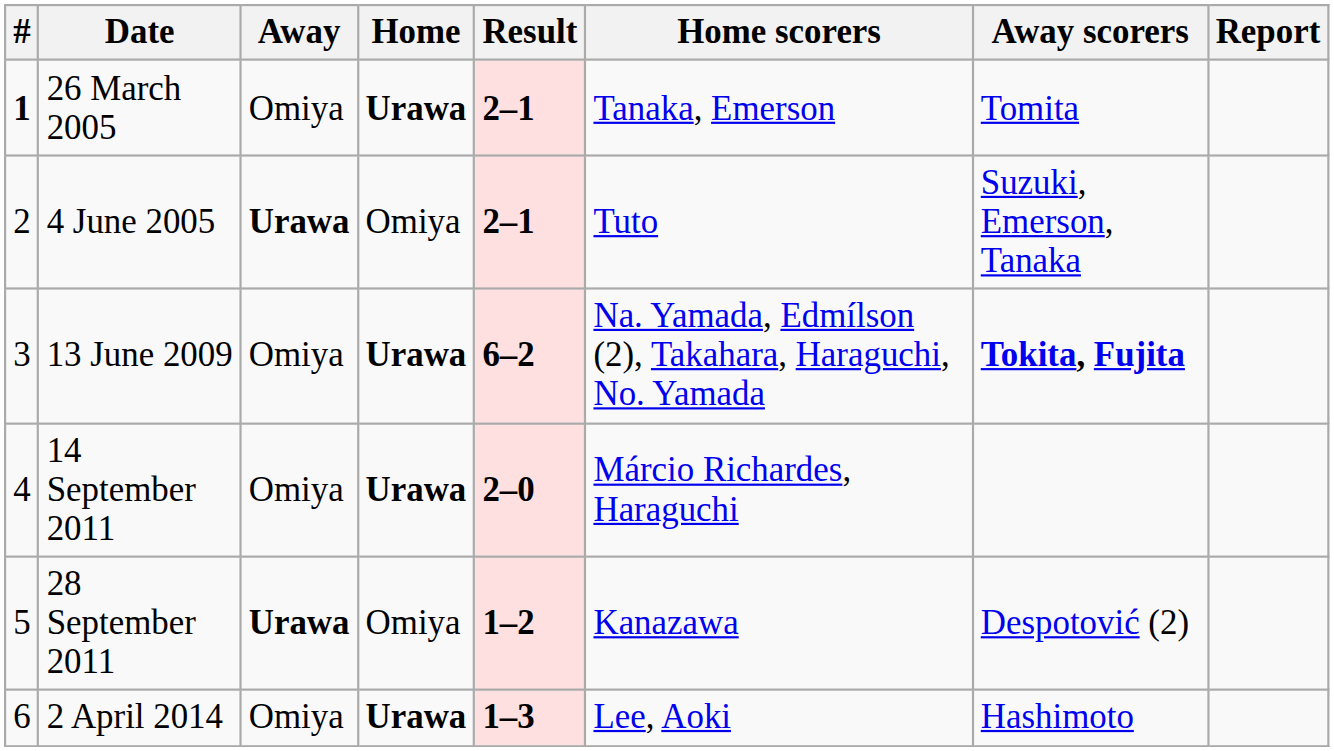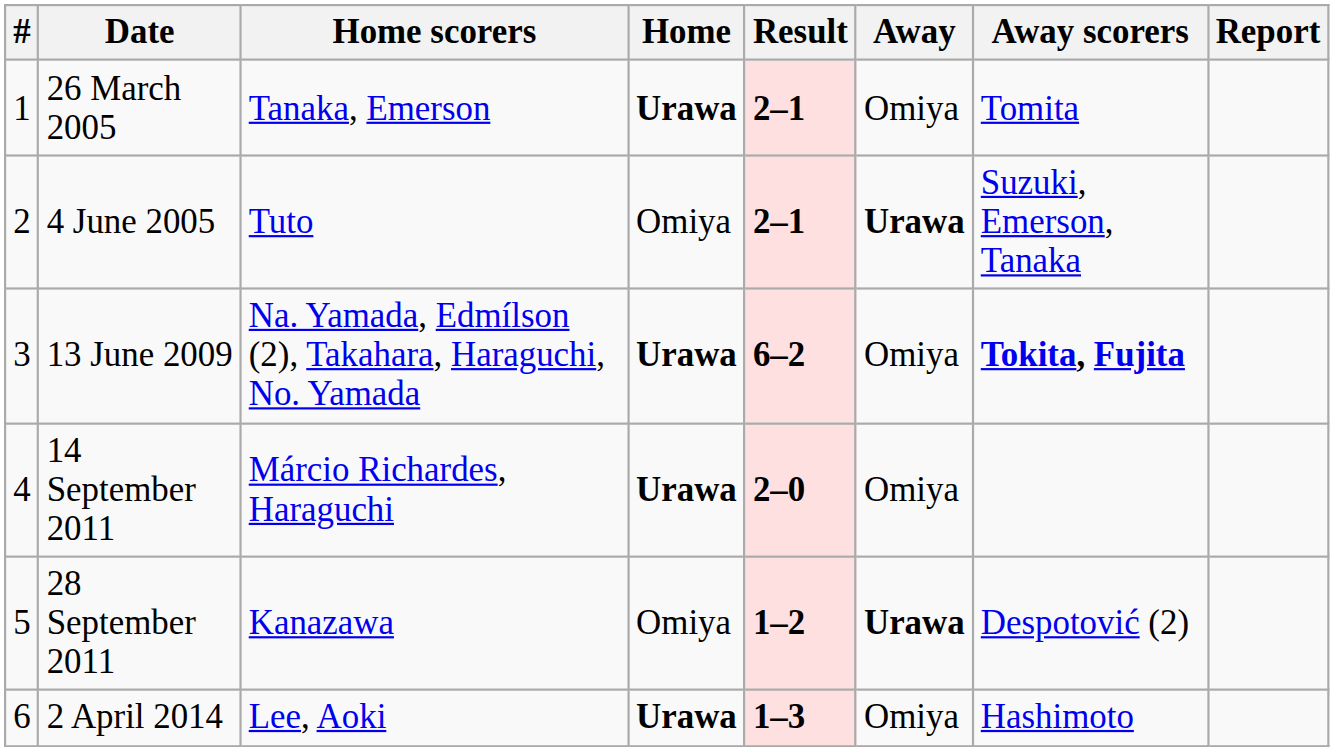columns swapped: Home scorers <-> Away
26 March 2005 | #: bold -> normal
